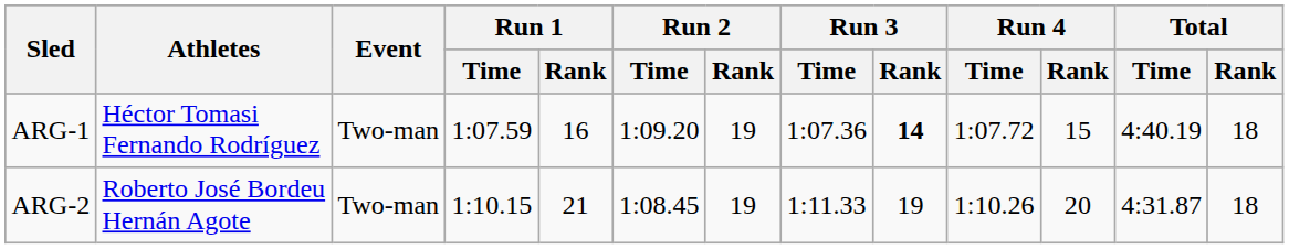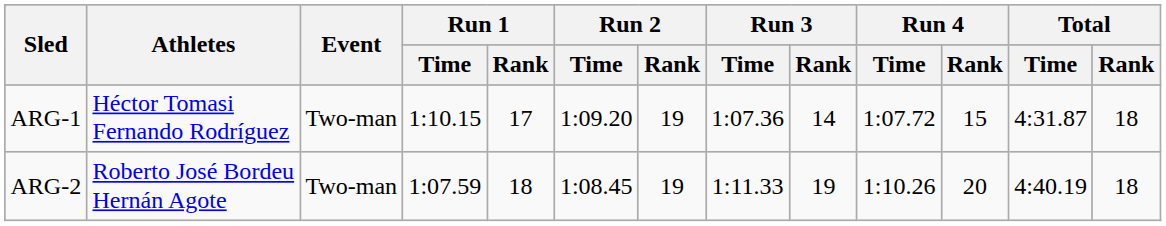ARG-1 | Run 1 / Time: 1:07.59 -> 1:10.15
ARG-1 | Run 1 / Rank: 16 -> 17
ARG-1 | Run 3 / Rank: bold -> normal
ARG-1 | Total / Time: 4:40.19 -> 4:31.87
ARG-2 | Run 1 / Time: 1:10.15 -> 1:07.59
ARG-2 | Run 1 / Rank: 21 -> 18
ARG-2 | Total / Time: 4:31.87 -> 4:40.19
